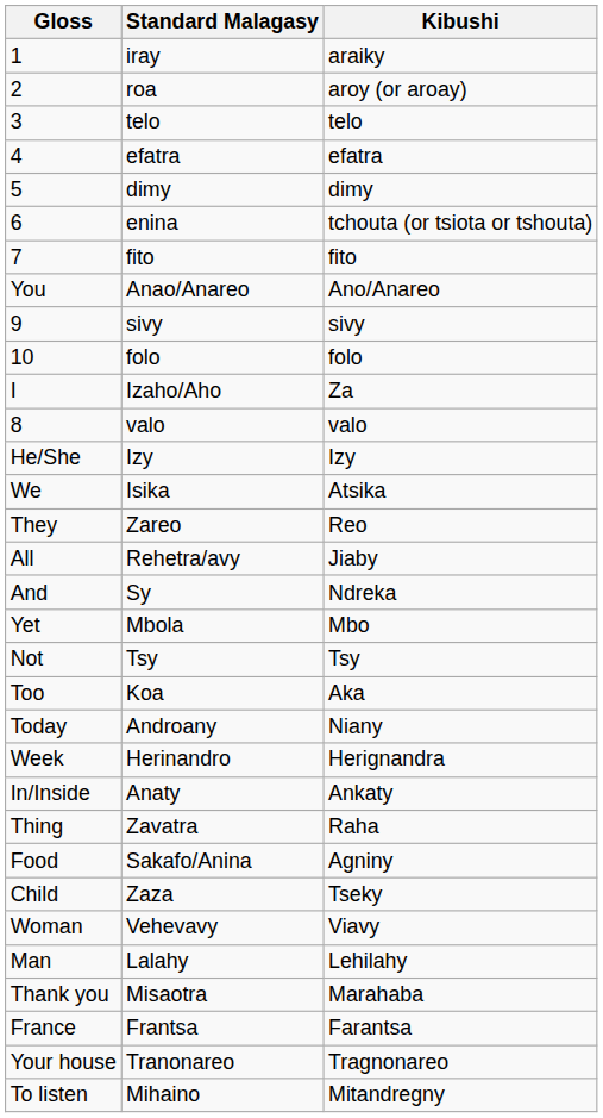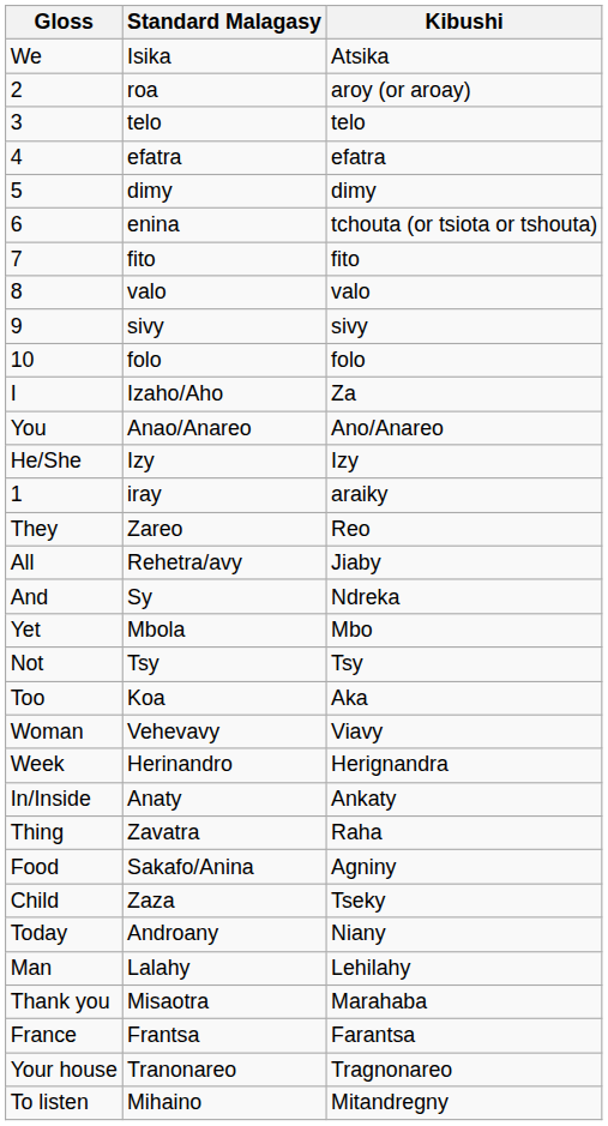rows swapped: 1 <-> We
rows swapped: 8 <-> You
rows swapped: Today <-> Woman
